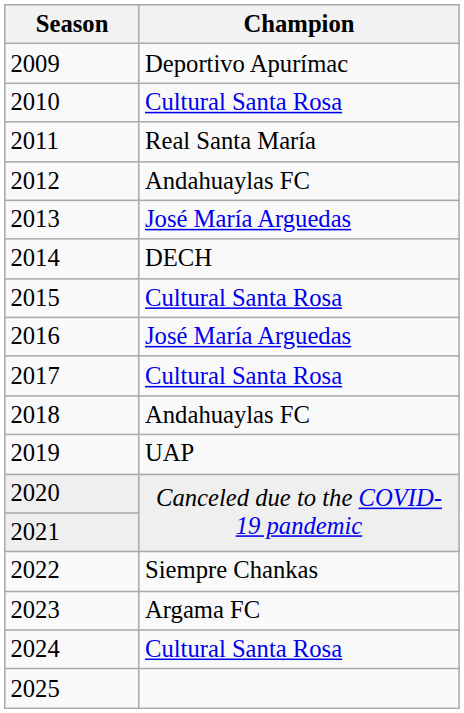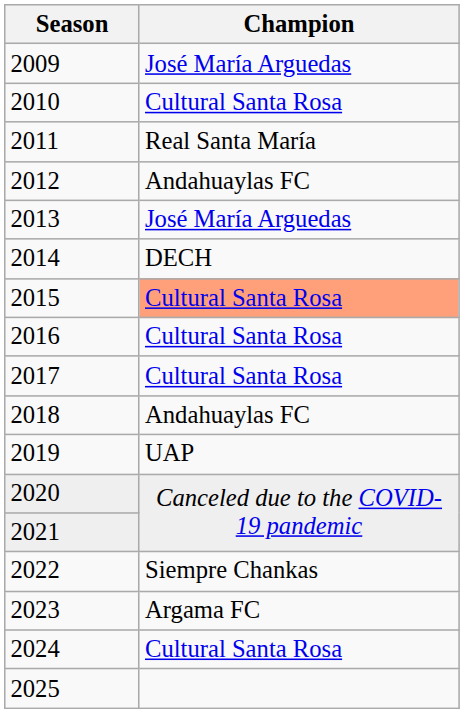2009 | Champion: Deportivo Apurímac -> José María Arguedas
2015 | Champion: no background -> lightsalmon background
2016 | Champion: José María Arguedas -> Cultural Santa Rosa
